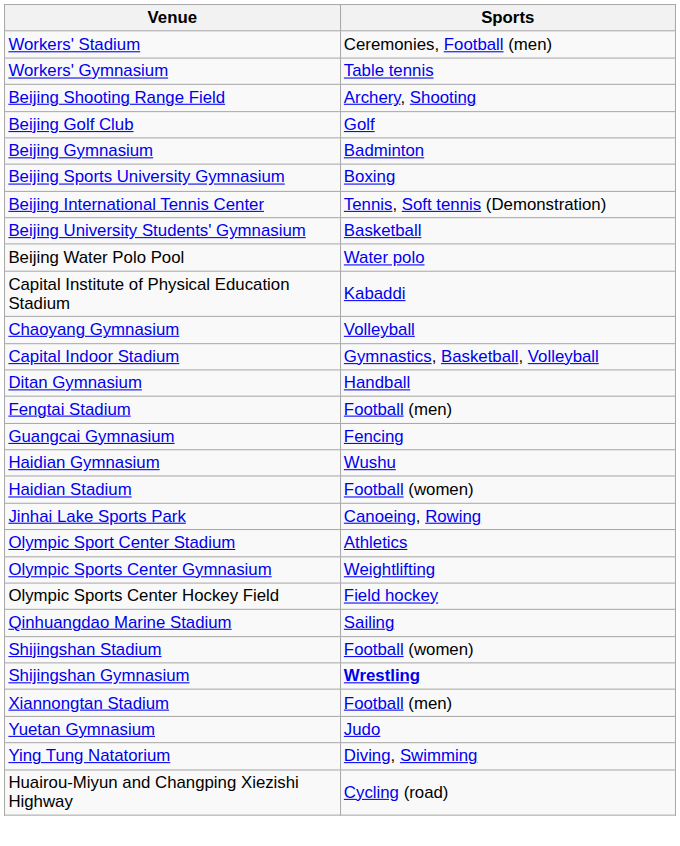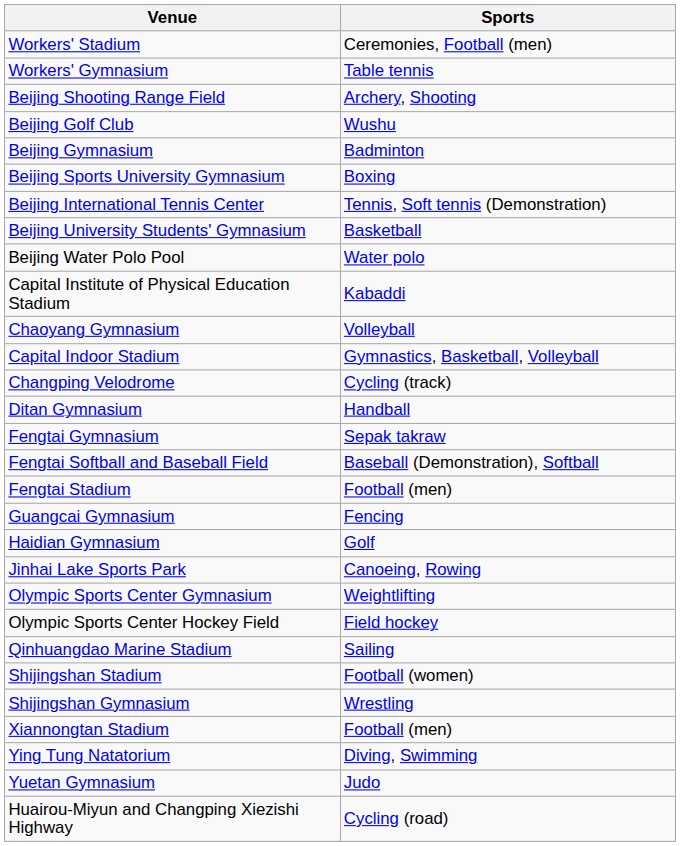Beijing Golf Club | Sports: Golf -> Wushu
+ row: Changping Velodrome | Cycling (track)
+ row: Fengtai Gymnasium | Sepak takraw
+ row: Fengtai Softball and Baseball Field | Baseball (Demonstration), Softball
Haidian Gymnasium | Sports: Wushu -> Golf
- row: Haidian Stadium | Football (women)
- row: Olympic Sport Center Stadium | Athletics
Shijingshan Gymnasium | Sports: bold -> normal
rows swapped: Ying Tung Natatorium <-> Yuetan Gymnasium
